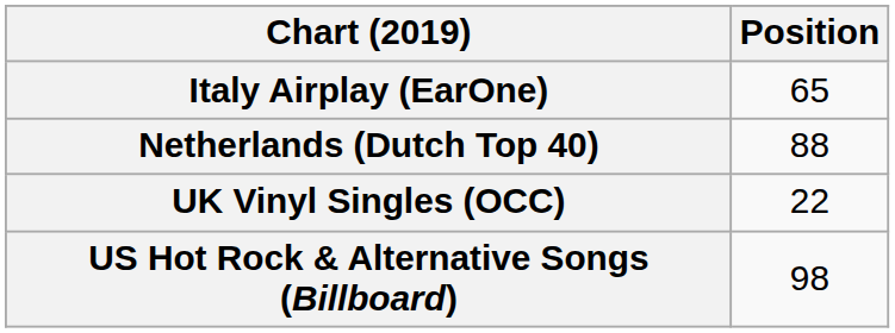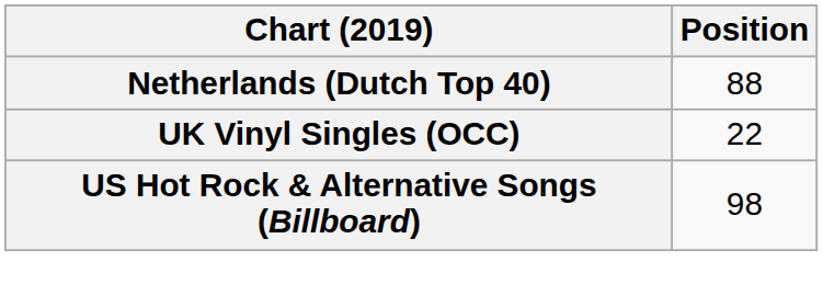- row: Italy Airplay (EarOne) | 65
